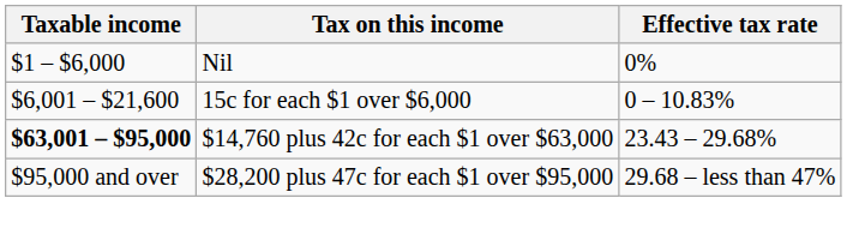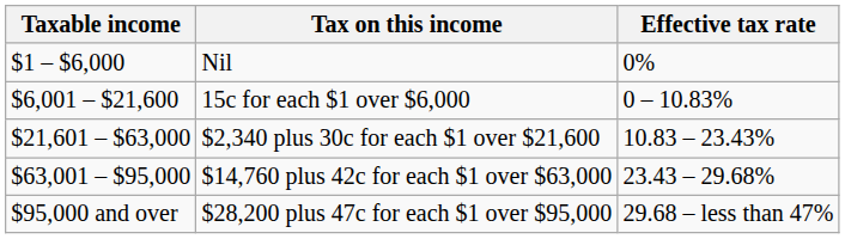+ row: $21,601 – $63,000 | $2,340 plus 30c for each $1 over $21,600 | 10.83 – 23.43%
$14,760 plus 42c for each $1 over $63,000 | Taxable income: bold -> normal
